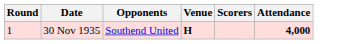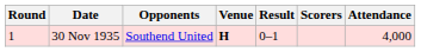+ column: Result | 0–1
30 Nov 1935 | Attendance: bold -> normal
